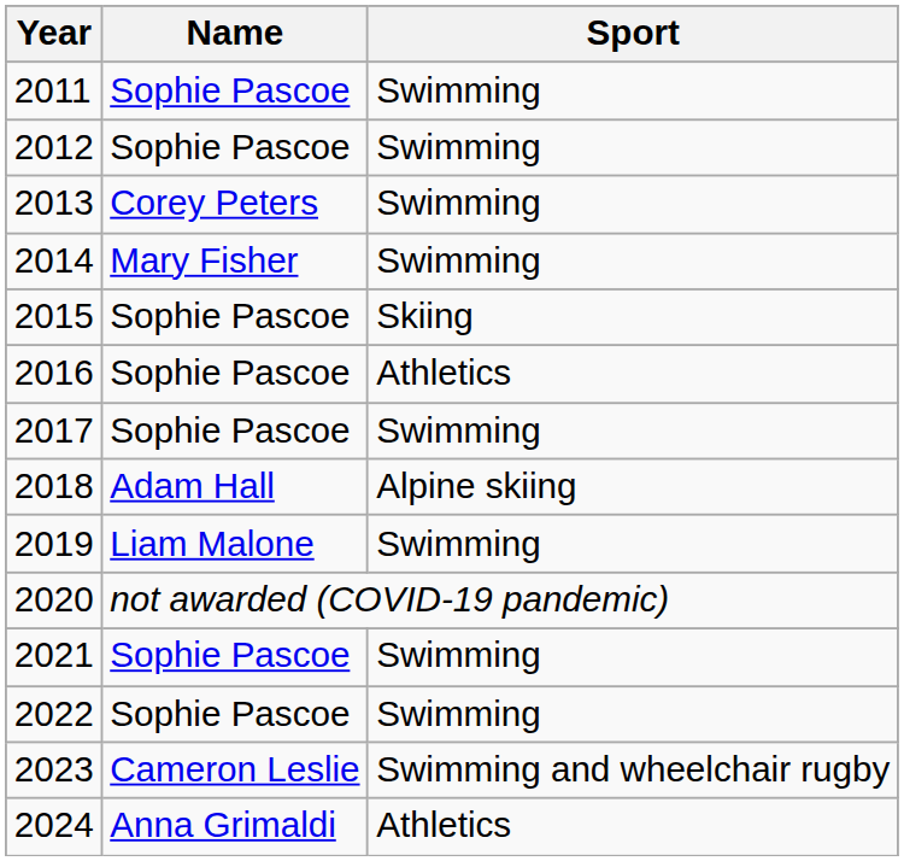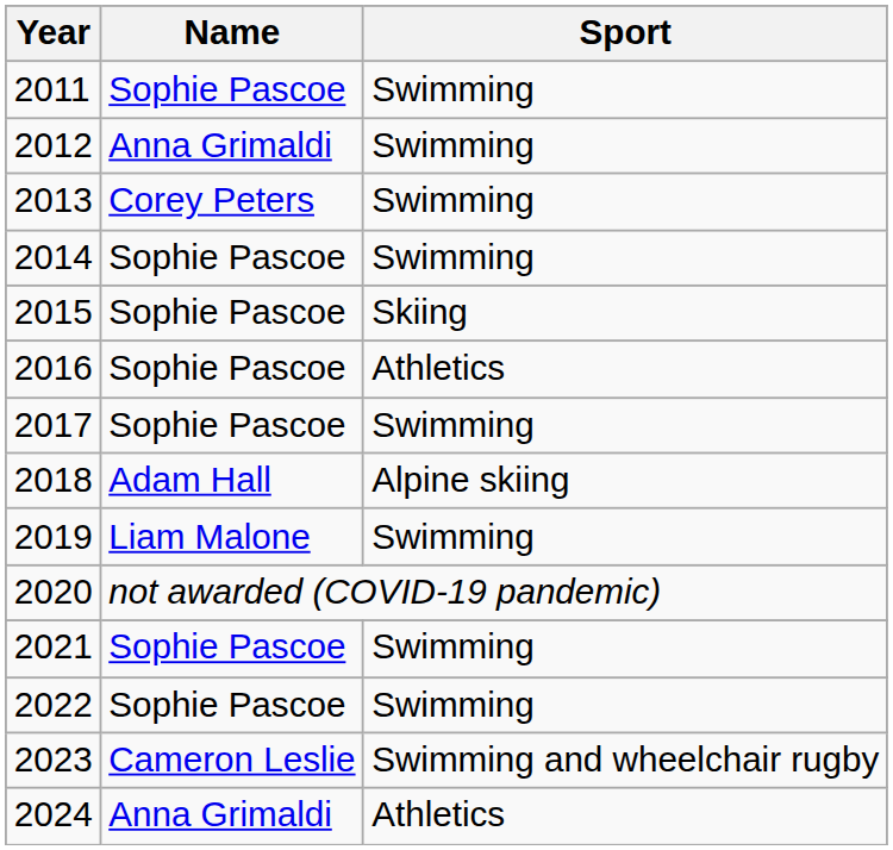2012 | Name: Sophie Pascoe -> Anna Grimaldi
2014 | Name: Mary Fisher -> Sophie Pascoe
